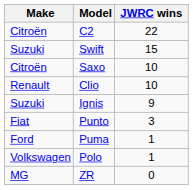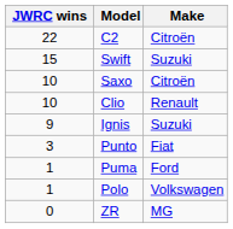columns swapped: Make <-> JWRC wins
